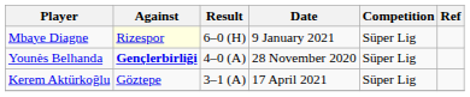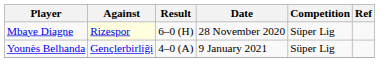Mbaye Diagne | Date: 9 January 2021 -> 28 November 2020
Younès Belhanda | Against: bold -> normal
Younès Belhanda | Date: 28 November 2020 -> 9 January 2021
- row: Kerem Aktürkoğlu | Göztepe | 3–1 (A) | 17 April 2021 | Süper Lig
